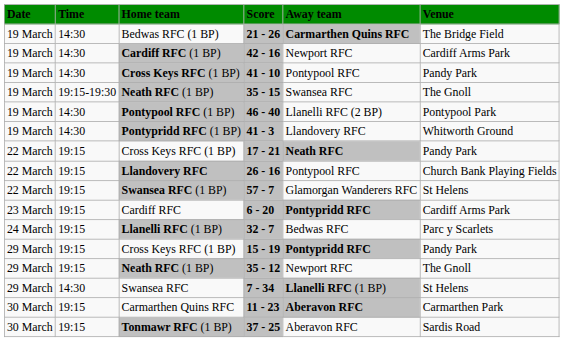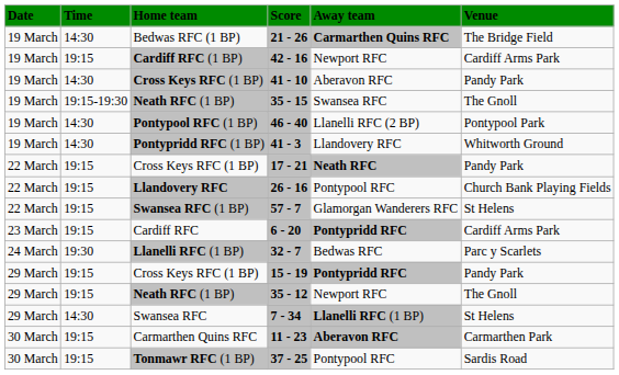42 - 16 | Time: 14:30 -> 19:15
41 - 10 | Away team: Pontypool RFC -> Aberavon RFC
32 - 7 | Time: 19:15 -> 19:30
37 - 25 | Away team: Aberavon RFC -> Pontypool RFC
